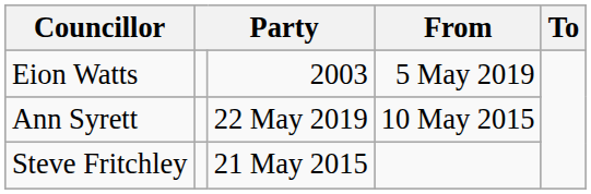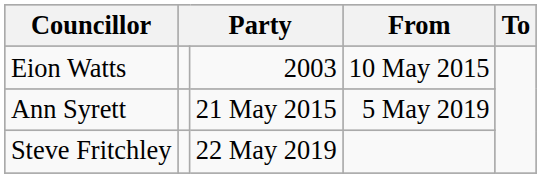Eion Watts | From: 5 May 2019 -> 10 May 2015
Ann Syrett | column 3: 22 May 2019 -> 21 May 2015
Ann Syrett | From: 10 May 2015 -> 5 May 2019
Steve Fritchley | column 3: 21 May 2015 -> 22 May 2019
